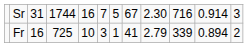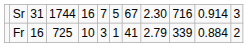Fr | column 11: 0.894 -> 0.884
